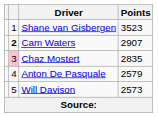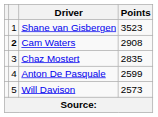Cam Waters | Points: 2907 -> 2908
Chaz Mostert | column 2: pink background -> no background
Anton De Pasquale | Points: 2579 -> 2599
